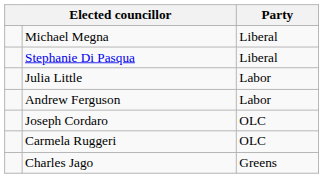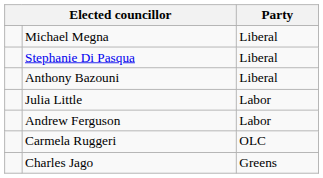+ row: Anthony Bazouni | Liberal
- row: Joseph Cordaro | OLC
